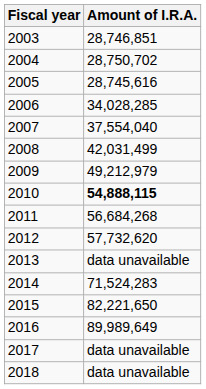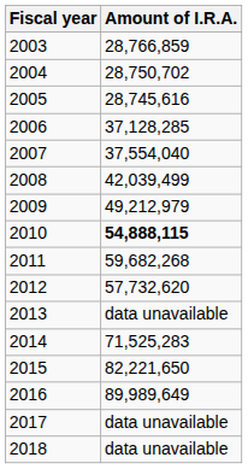2003 | Amount of I.R.A.: 28,746,851 -> 28,766,859
2006 | Amount of I.R.A.: 34,028,285 -> 37,128,285
2008 | Amount of I.R.A.: 42,031,499 -> 42,039,499
2011 | Amount of I.R.A.: 56,684,268 -> 59,682,268
2014 | Amount of I.R.A.: 71,524,283 -> 71,525,283
